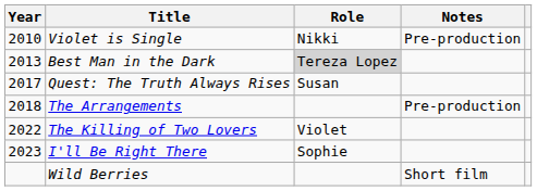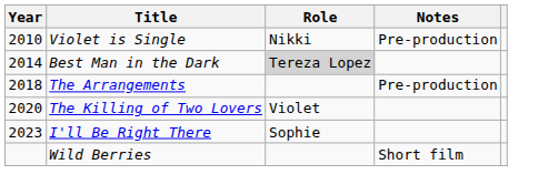Best Man in the Dark | Year: 2013 -> 2014
- row: 2017 | Quest: The Truth Always Rises | Susan
The Killing of Two Lovers | Year: 2022 -> 2020
